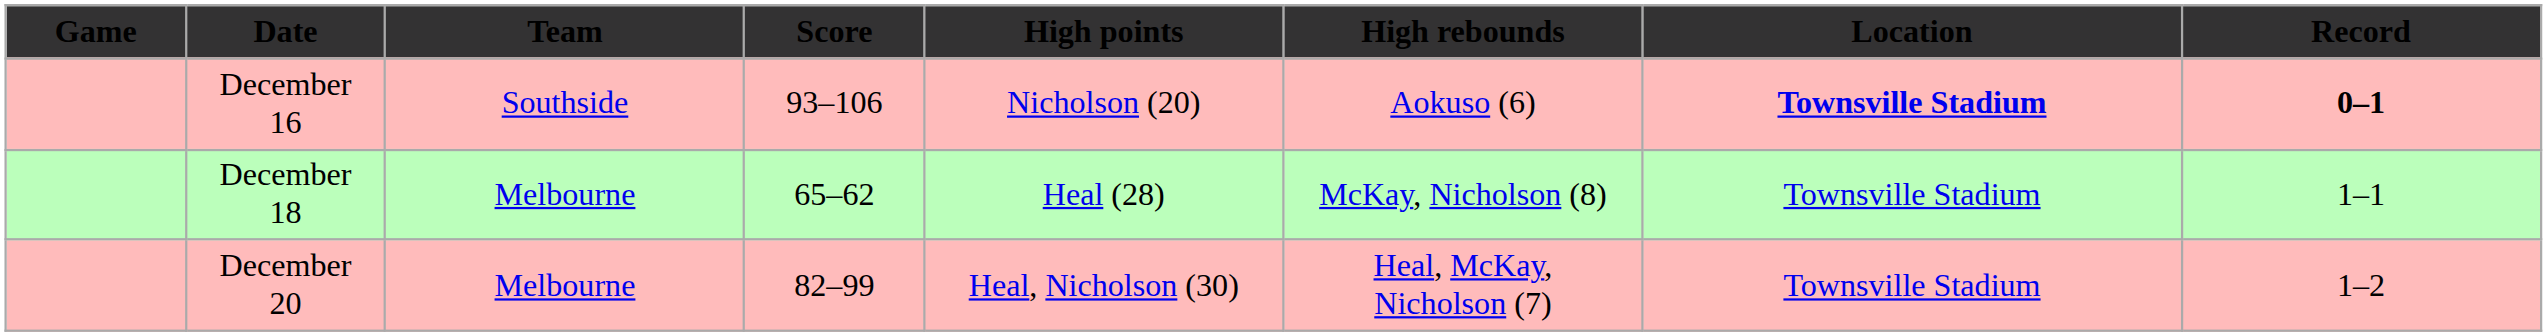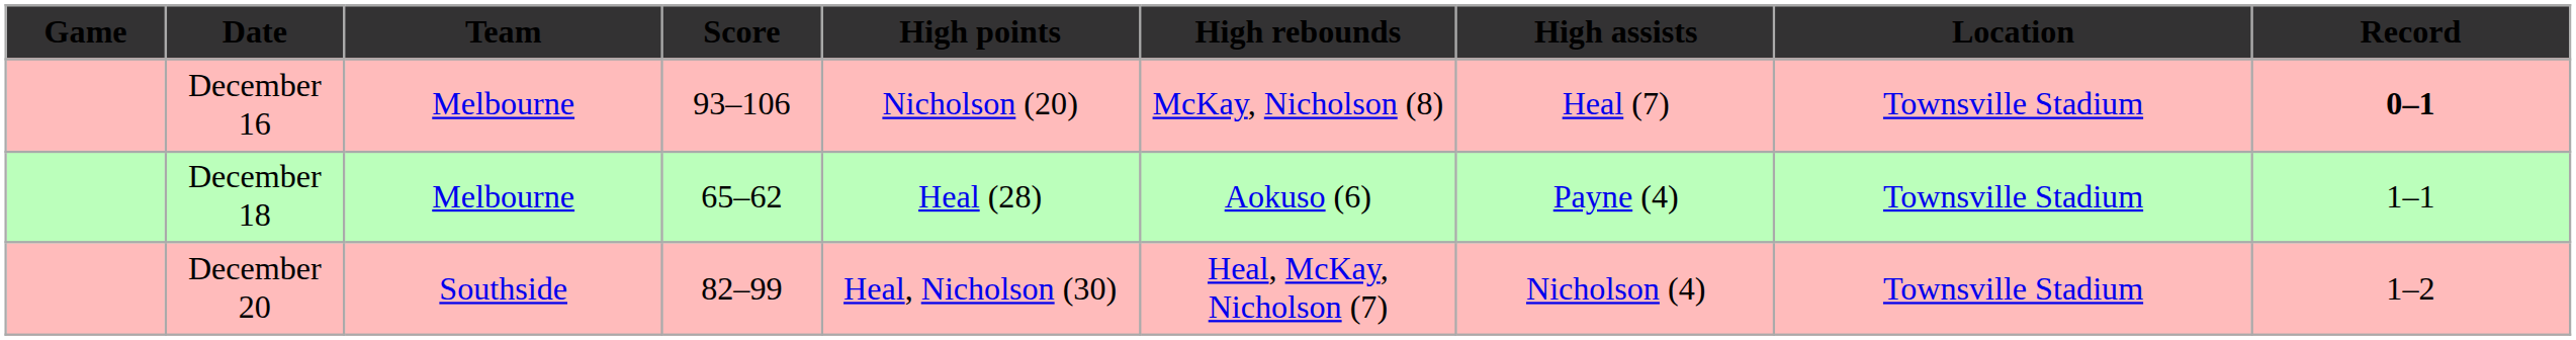+ column: High assists | Heal (7) | Payne (4) | Nicholson (4)
December 16 | Team: Southside -> Melbourne
December 16 | High rebounds: Aokuso (6) -> McKay, Nicholson (8)
December 16 | Location: bold -> normal
December 18 | High rebounds: McKay, Nicholson (8) -> Aokuso (6)
December 20 | Team: Melbourne -> Southside
